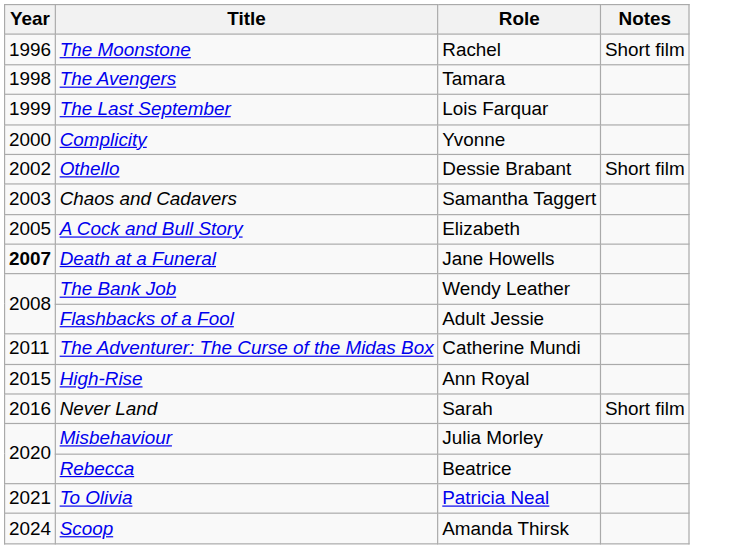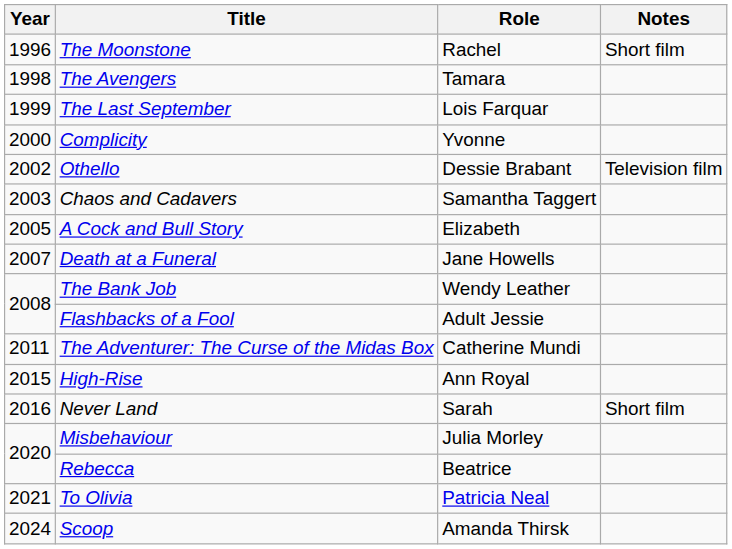Othello | Notes: Short film -> Television film
Death at a Funeral | Year: bold -> normal
